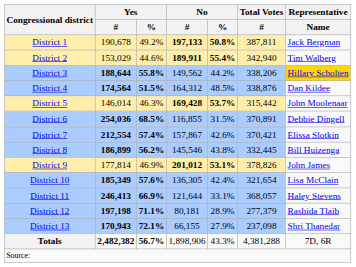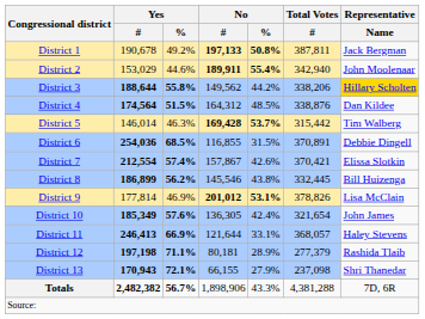District 2 | Representative / Name: Tim Walberg -> John Moolenaar
District 5 | Representative / Name: John Moolenaar -> Tim Walberg
District 9 | Representative / Name: John James -> Lisa McClain
District 10 | Representative / Name: Lisa McClain -> John James
